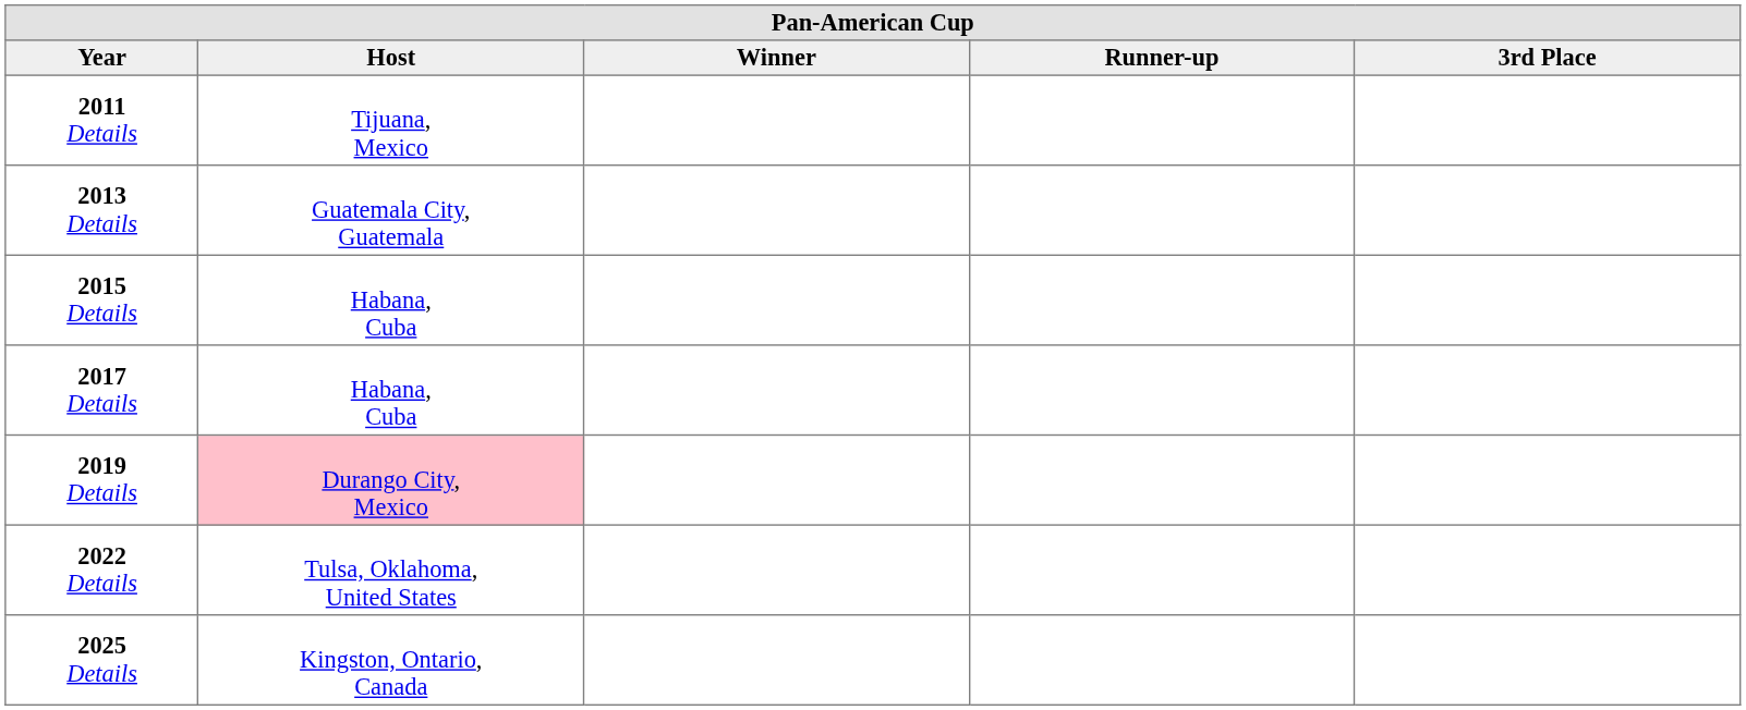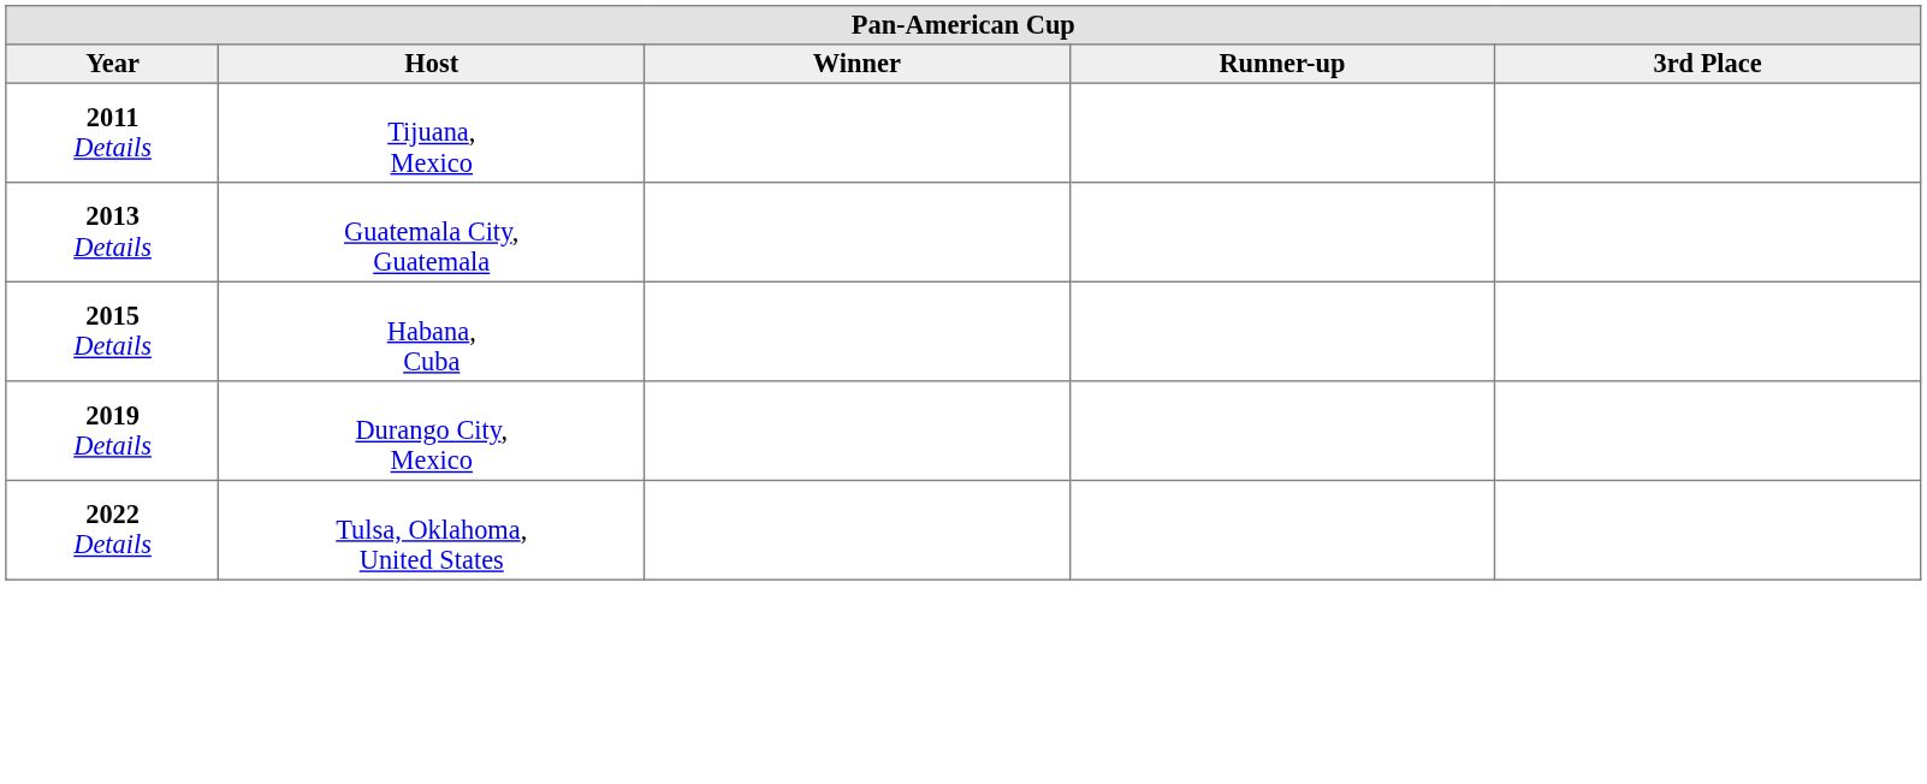- row: 2017 Details | Habana, Cuba
2019 Details | Host: pink background -> no background
- row: 2025 Details | Kingston, Ontario, Canada
